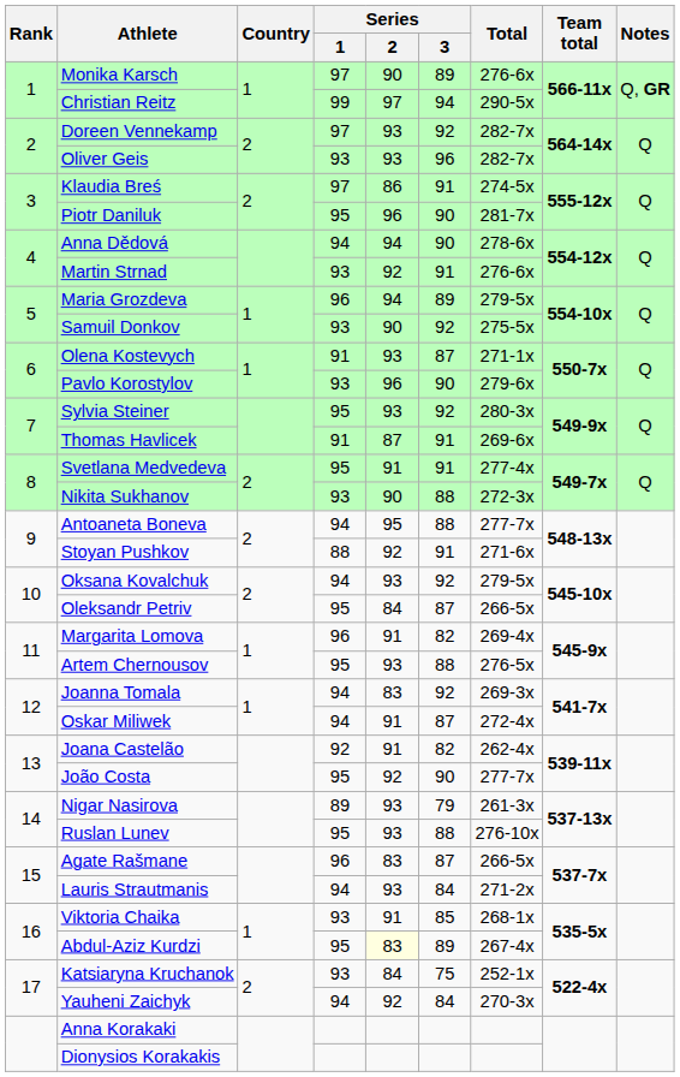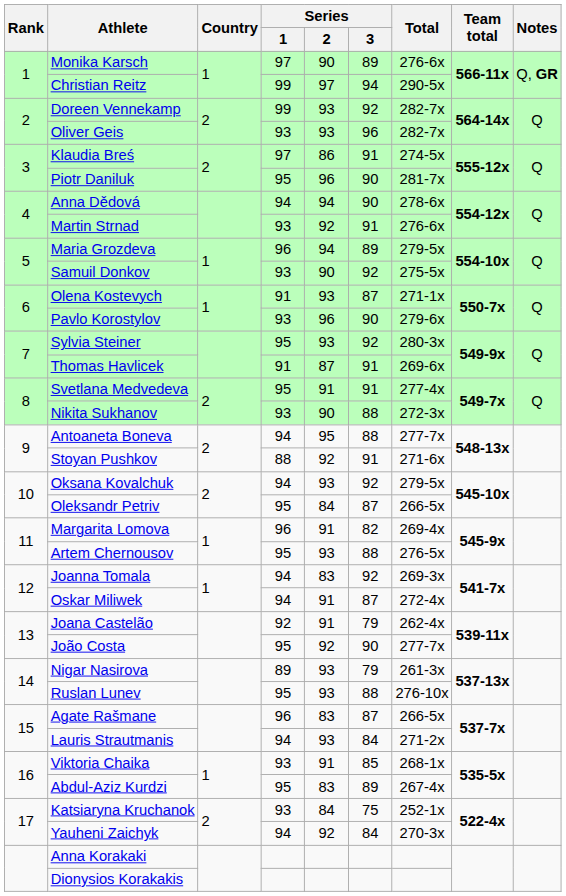Doreen Vennekamp | Series / 1: 97 -> 99
Joana Castelão | Series / 3: 82 -> 79
Abdul-Aziz Kurdzi | Series / 2: lightyellow background -> no background
